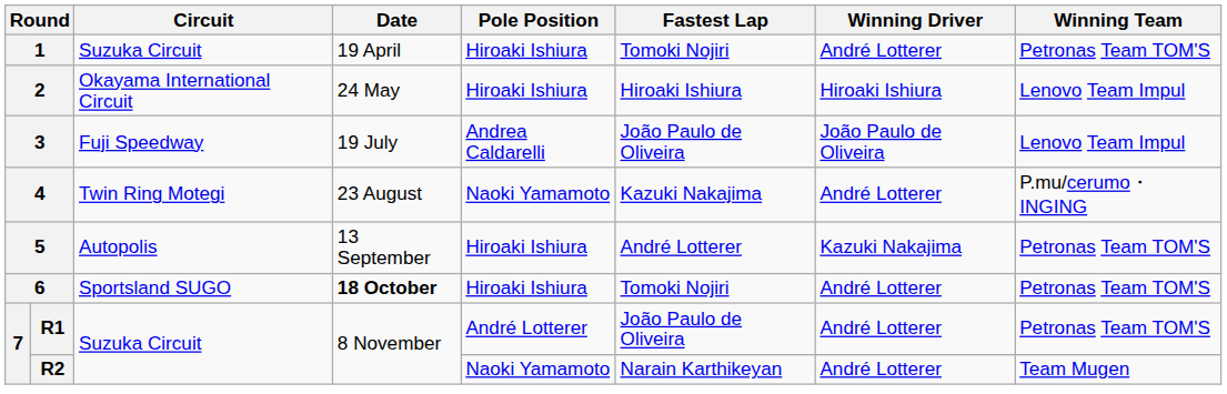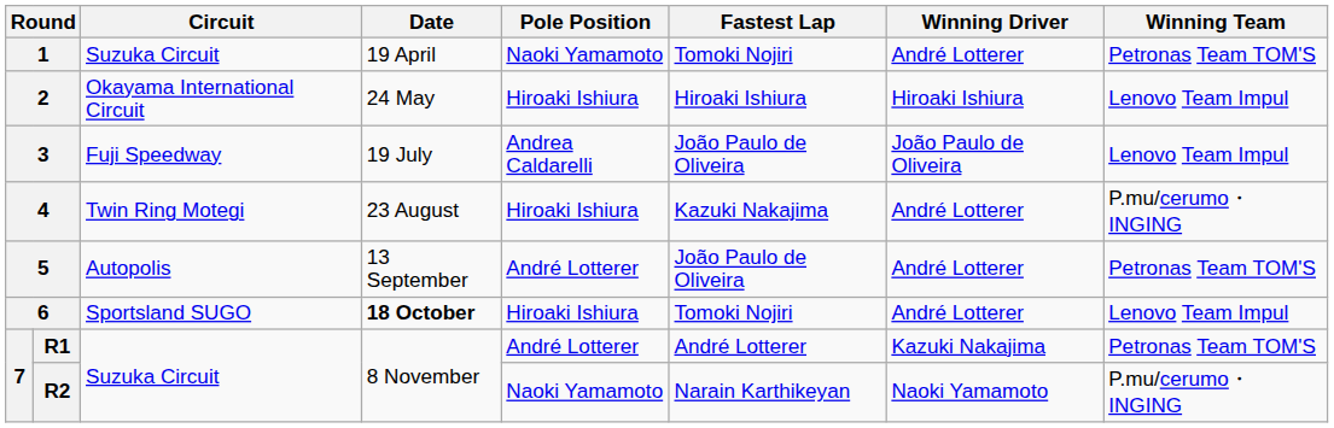1 | Pole Position: Hiroaki Ishiura -> Naoki Yamamoto
4 | Pole Position: Naoki Yamamoto -> Hiroaki Ishiura
5 | Pole Position: Hiroaki Ishiura -> André Lotterer
5 | Fastest Lap: André Lotterer -> João Paulo de Oliveira
5 | Winning Driver: Kazuki Nakajima -> André Lotterer
6 | Winning Team: Petronas Team TOM'S -> Lenovo Team Impul
R1 | Fastest Lap: João Paulo de Oliveira -> André Lotterer
R1 | Winning Driver: André Lotterer -> Kazuki Nakajima
R2 | Winning Driver: André Lotterer -> Naoki Yamamoto
R2 | Winning Team: Team Mugen -> P.mu/cerumo・INGING
